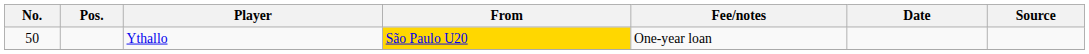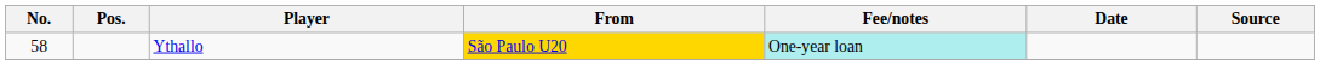Ythallo | No.: 50 -> 58
Ythallo | Fee/notes: no background -> paleturquoise background
